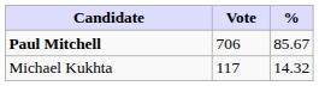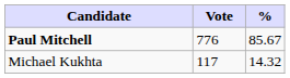Paul Mitchell | Vote: 706 -> 776
